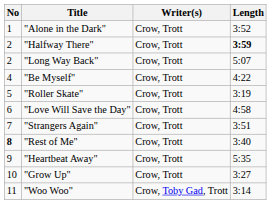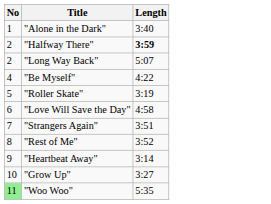- column: Writer(s) | Crow, Trott | Crow, Trott | Crow, Trott | Crow, Trott | Crow, Trott | Crow, Trott | Crow, Trott | Crow, Trott | Crow, Trott | Crow, Trott | Crow, Toby Gad, Trott
"Alone in the Dark" | Length: 3:52 -> 3:40
"Rest of Me" | No: bold -> normal
"Rest of Me" | Length: 3:40 -> 3:52
"Heartbeat Away" | Length: 5:35 -> 3:14
"Woo Woo" | No: no background -> lightgreen background
"Woo Woo" | Length: 3:14 -> 5:35
